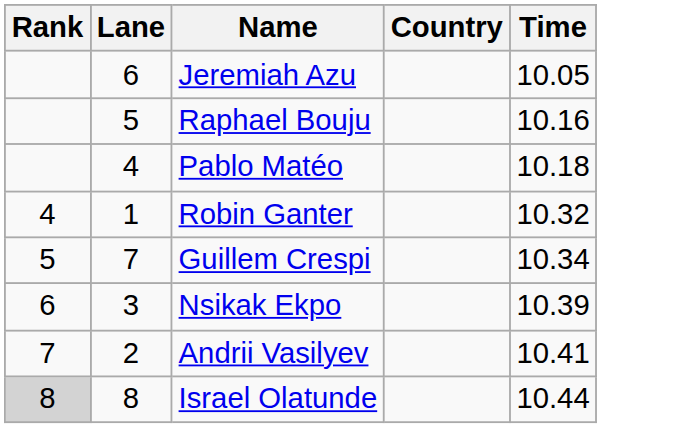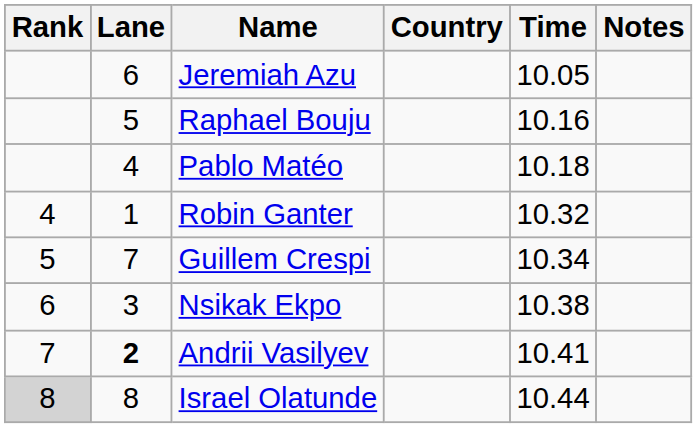+ column: Notes
Nsikak Ekpo | Time: 10.39 -> 10.38
Andrii Vasilyev | Lane: normal -> bold
